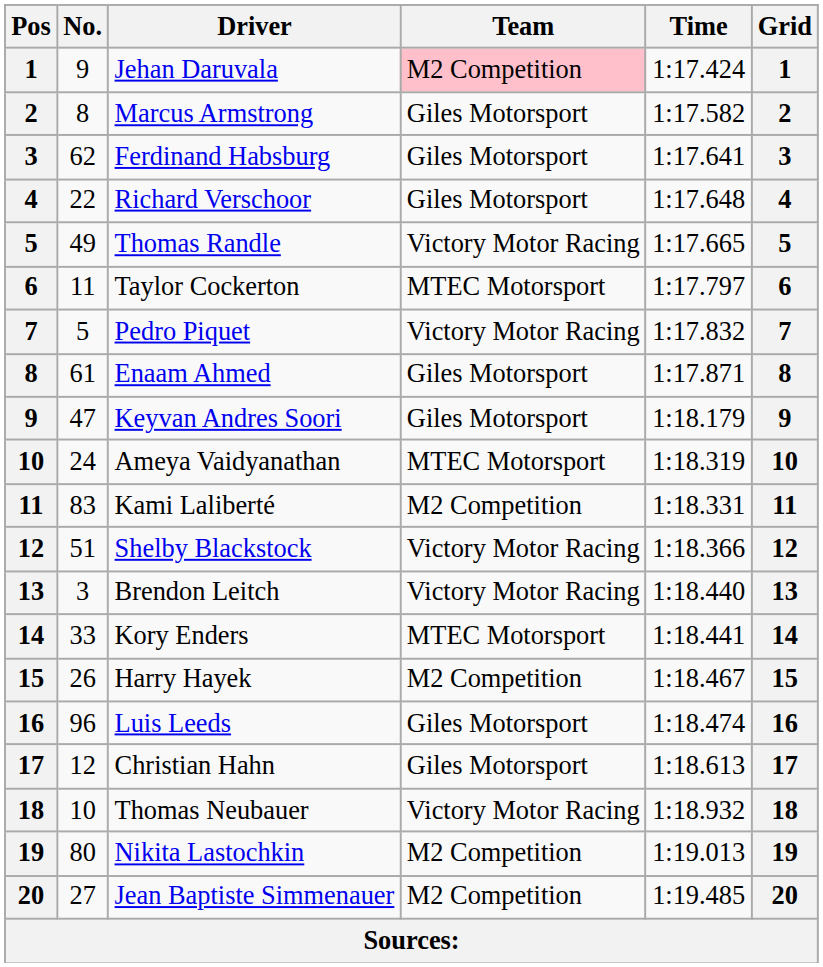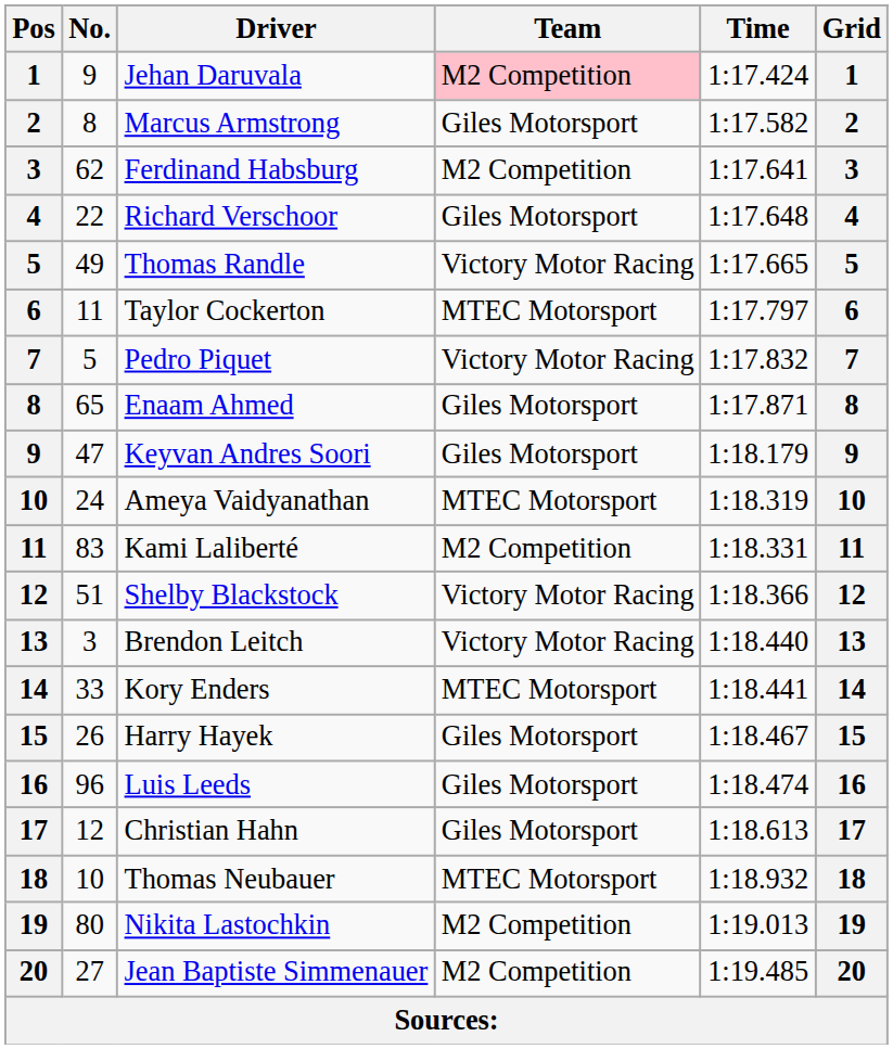Ferdinand Habsburg | Team: Giles Motorsport -> M2 Competition
Enaam Ahmed | No.: 61 -> 65
Harry Hayek | Team: M2 Competition -> Giles Motorsport
Thomas Neubauer | Team: Victory Motor Racing -> MTEC Motorsport
